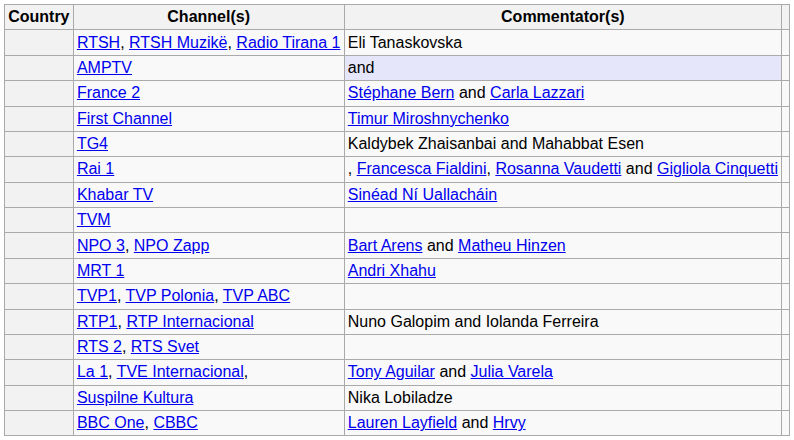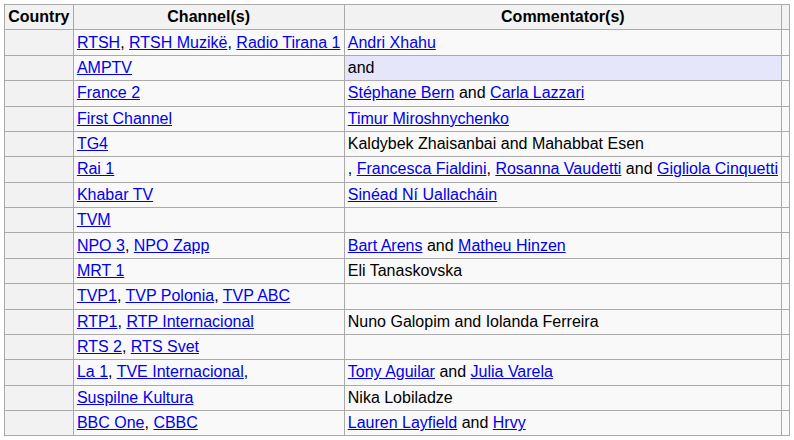RTSH, RTSH Muzikë, Radio Tirana 1 | Commentator(s): Eli Tanaskovska -> Andri Xhahu
MRT 1 | Commentator(s): Andri Xhahu -> Eli Tanaskovska
